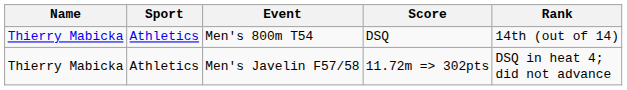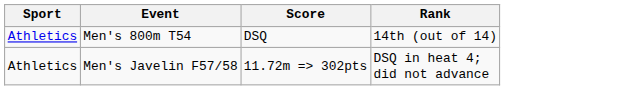- column: Name | Thierry Mabicka | Thierry Mabicka
